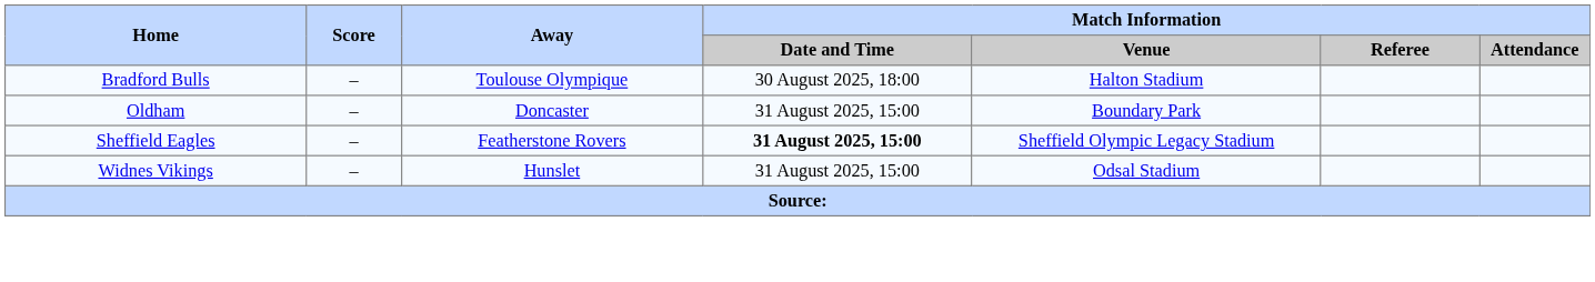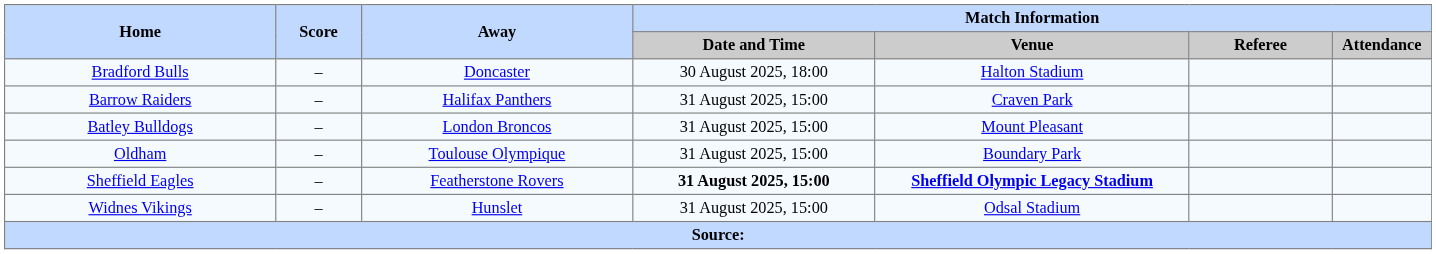Bradford Bulls | Away: Toulouse Olympique -> Doncaster
+ row: Barrow Raiders | – | Halifax Panthers | 31 August 2025, 15:00 | Craven Park
+ row: Batley Bulldogs | – | London Broncos | 31 August 2025, 15:00 | Mount Pleasant
Oldham | Away: Doncaster -> Toulouse Olympique
Sheffield Eagles | Match Information / Venue: normal -> bold
